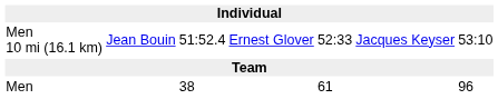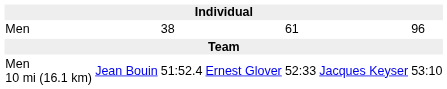rows swapped: Men 10 mi (16.1 km) <-> Men
